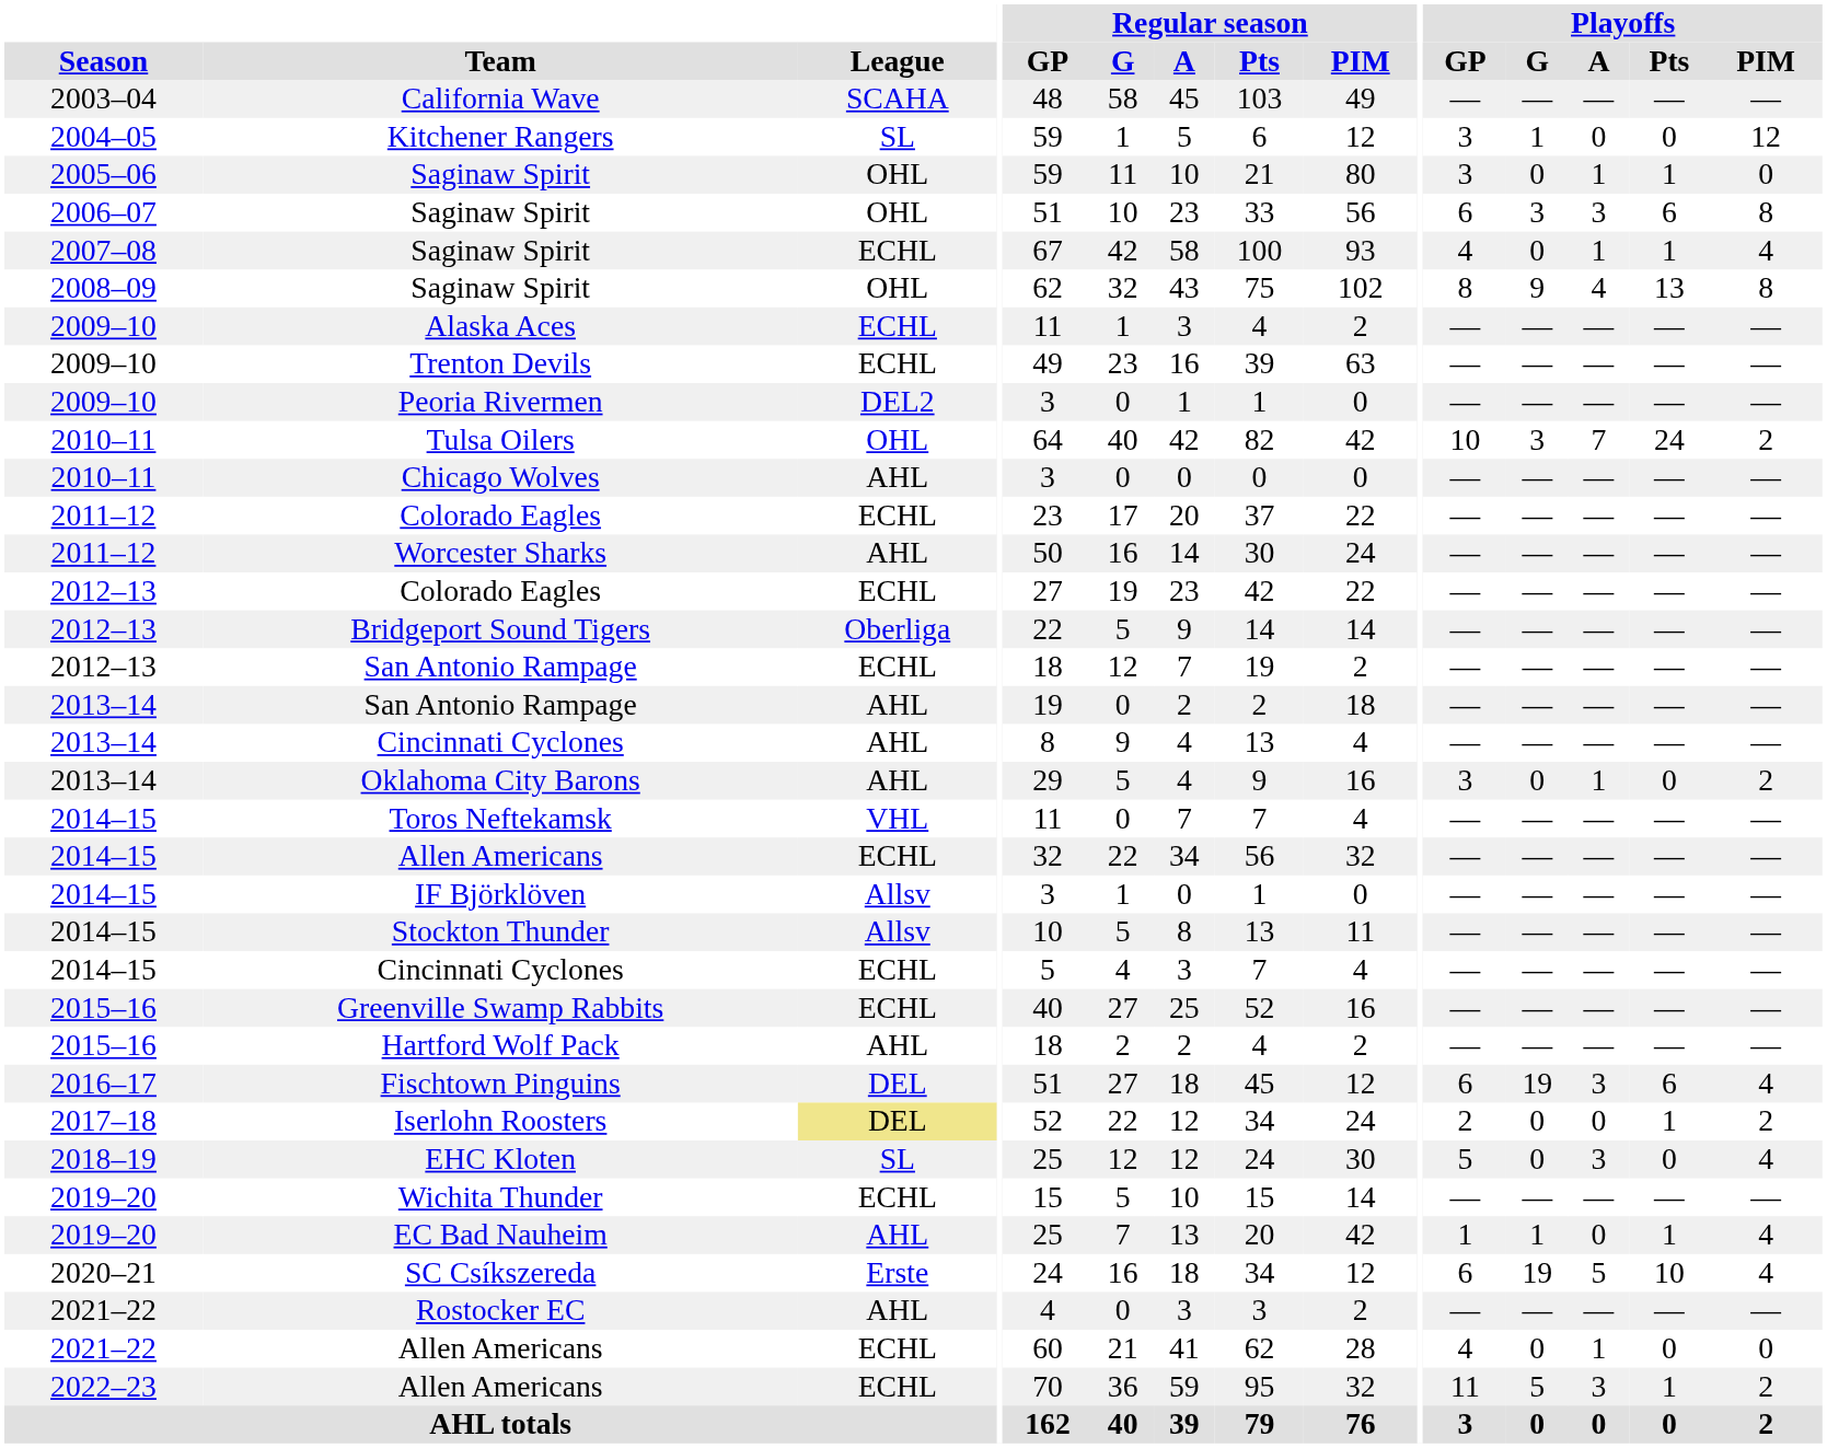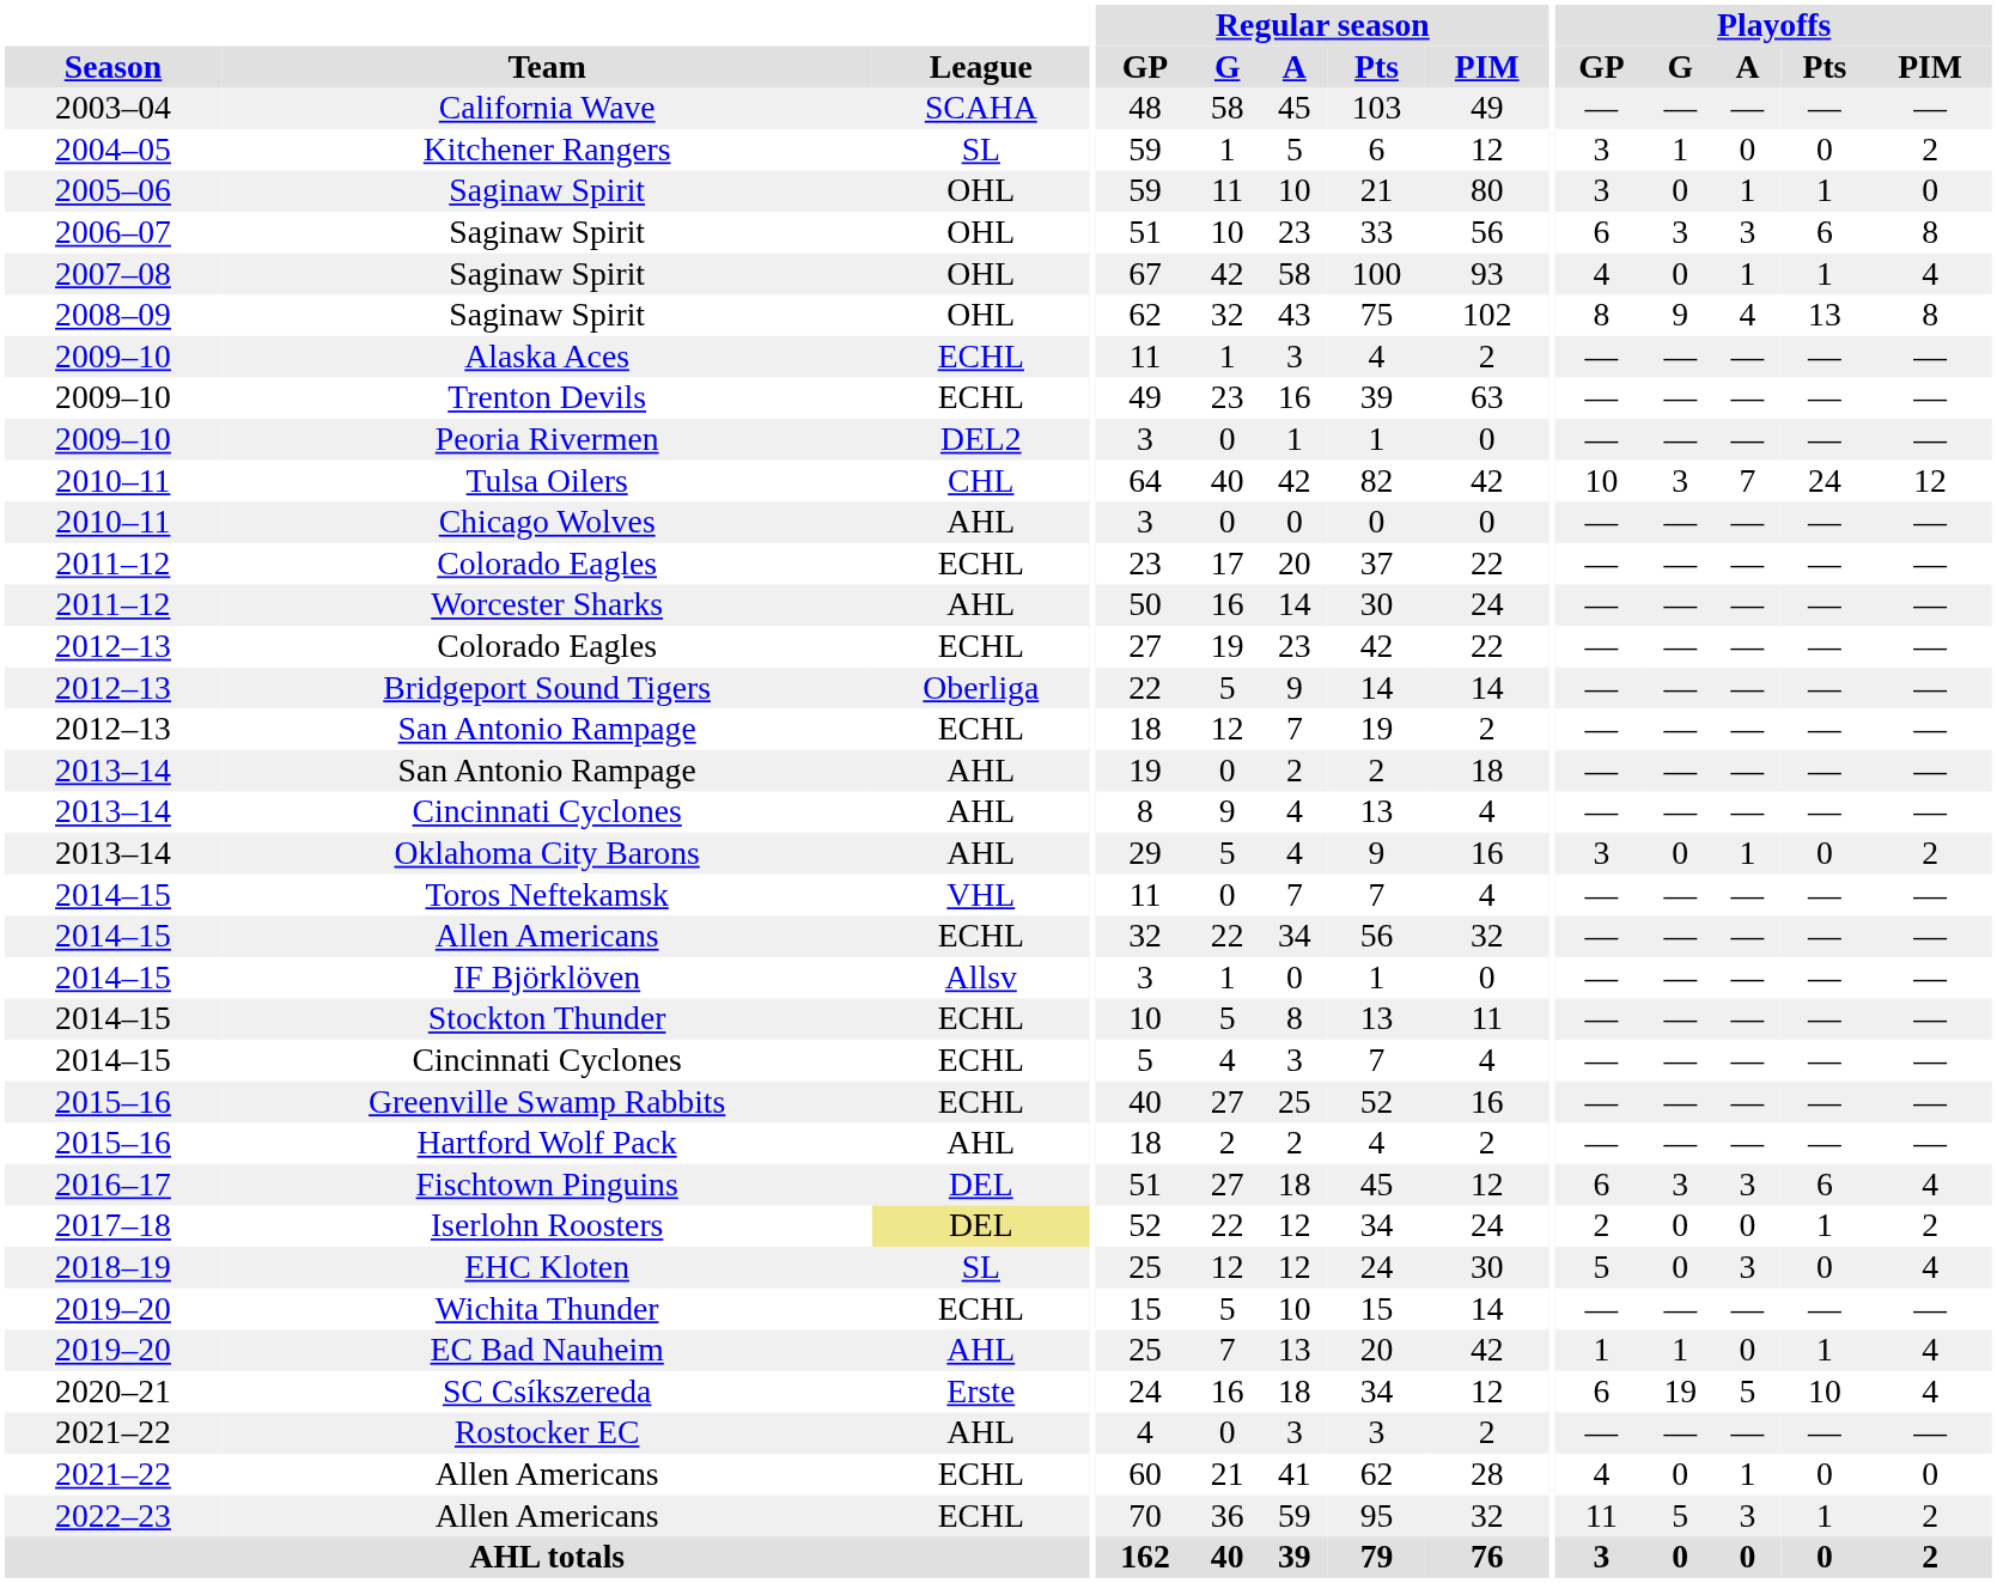Kitchener Rangers | Playoffs / PIM: 12 -> 2
2007–08 / Saginaw Spirit | League: ECHL -> OHL
Tulsa Oilers | League: OHL -> CHL
Tulsa Oilers | Playoffs / PIM: 2 -> 12
Stockton Thunder | League: Allsv -> ECHL
Fischtown Pinguins | Playoffs / G: 19 -> 3
